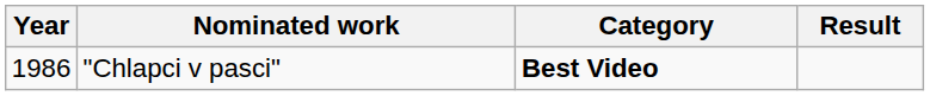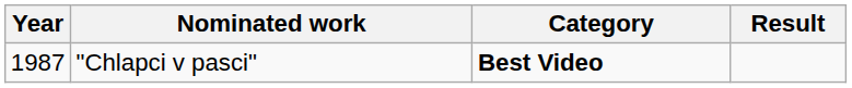"Chlapci v pasci" | Year: 1986 -> 1987
